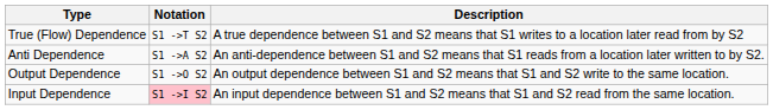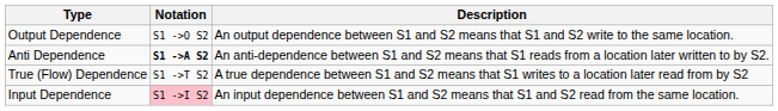rows swapped: True (Flow) Dependence <-> Output Dependence
Anti Dependence | Notation: normal -> bold
